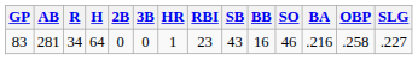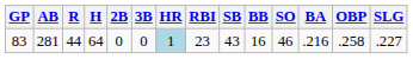83 | R: 34 -> 44
83 | HR: no background -> lightblue background
